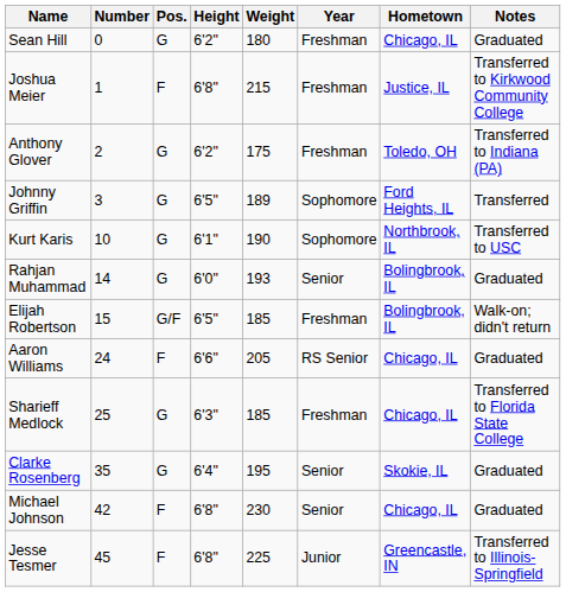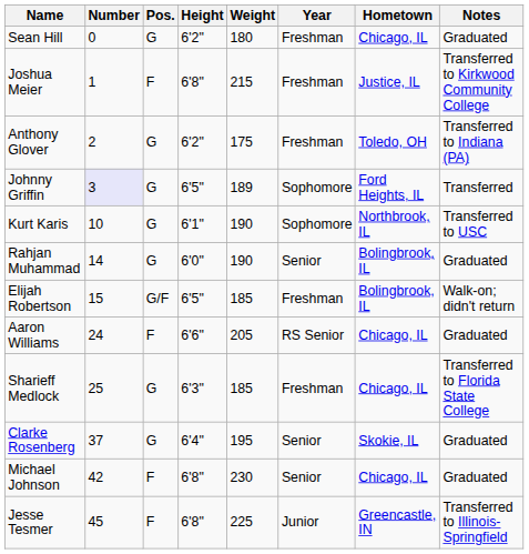Johnny Griffin | Number: no background -> lavender background
Rahjan Muhammad | Weight: 193 -> 190
Clarke Rosenberg | Number: 35 -> 37
